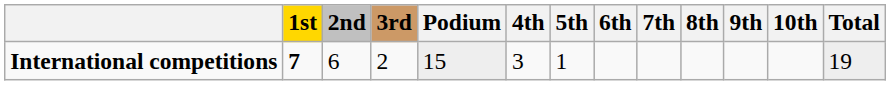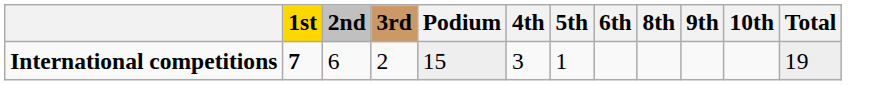- column: 7th
